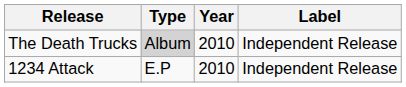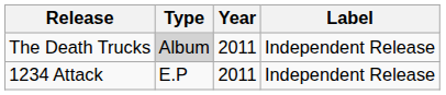The Death Trucks | Year: 2010 -> 2011
1234 Attack | Year: 2010 -> 2011
